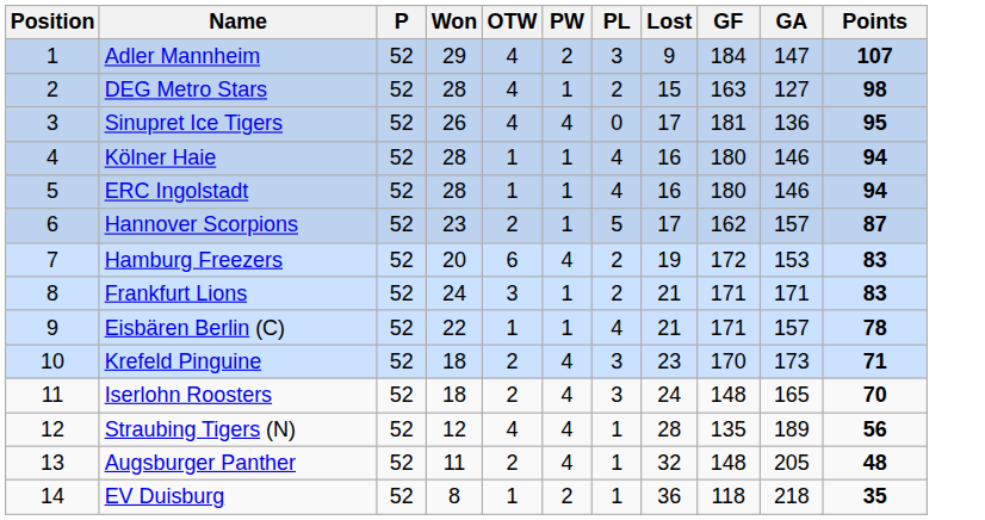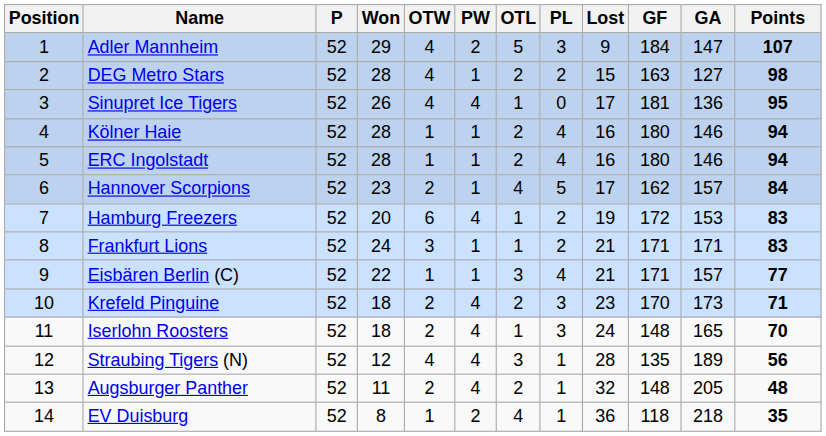+ column: OTL | 5 | 2 | 1 | 2 | 2 | 4 | 1 | 1 | 3 | 2 | 1 | 3 | 2 | 4
Hannover Scorpions | Points: 87 -> 84
Eisbären Berlin (C) | Points: 78 -> 77
